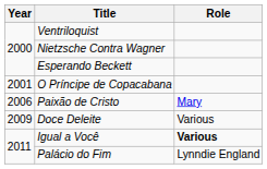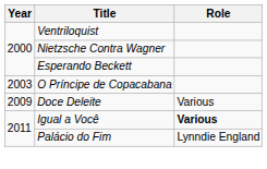O Príncipe de Copacabana | Year: 2001 -> 2003
- row: 2006 | Paixão de Cristo | Mary
